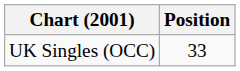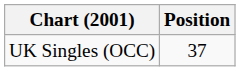UK Singles (OCC) | Position: 33 -> 37
